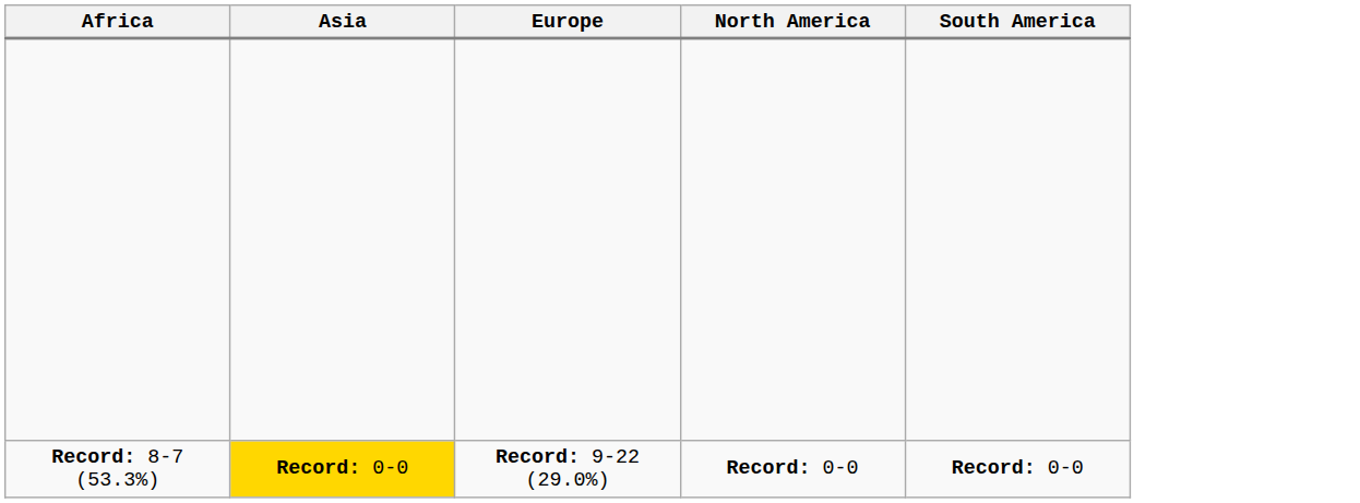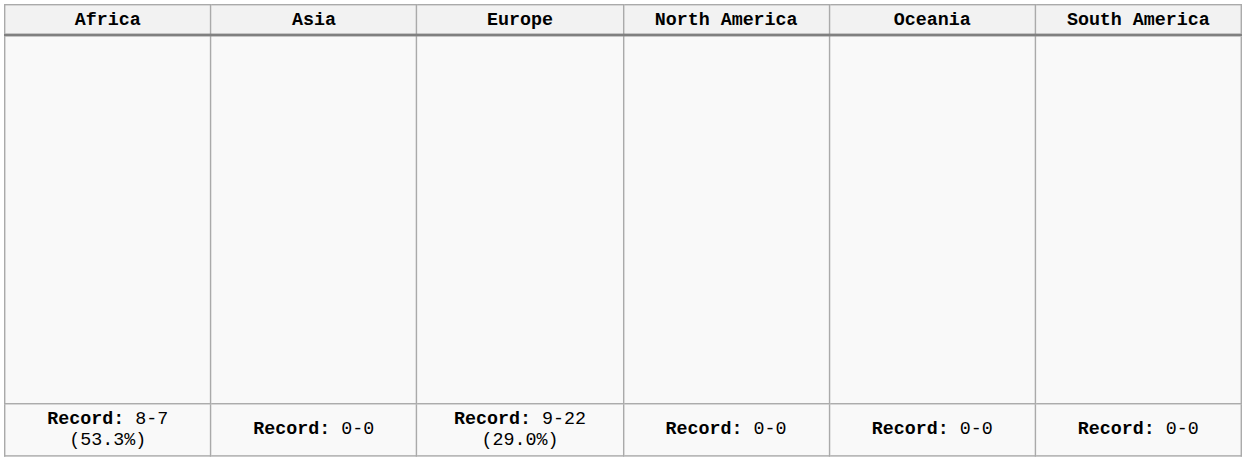+ column: Oceania | Record: 0-0
Record: 8-7 (53.3%) | Asia: gold background -> no background
